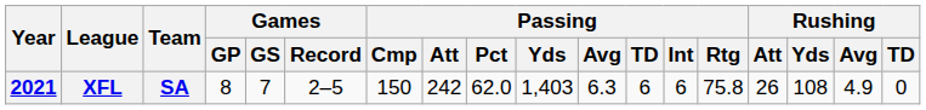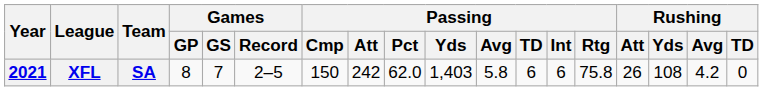XFL | Passing / Avg: 6.3 -> 5.8
XFL | Rushing / Avg: 4.9 -> 4.2
